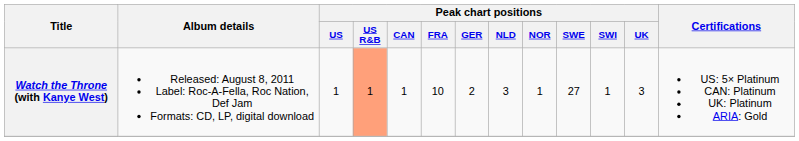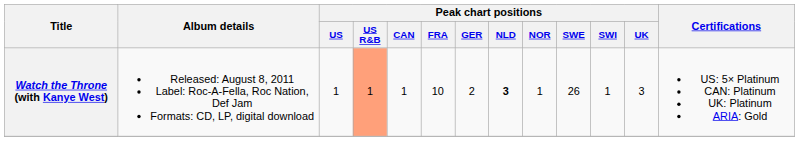Watch the Throne (with Kanye West) | Peak chart positions / NLD: normal -> bold
Watch the Throne (with Kanye West) | Peak chart positions / SWE: 27 -> 26
